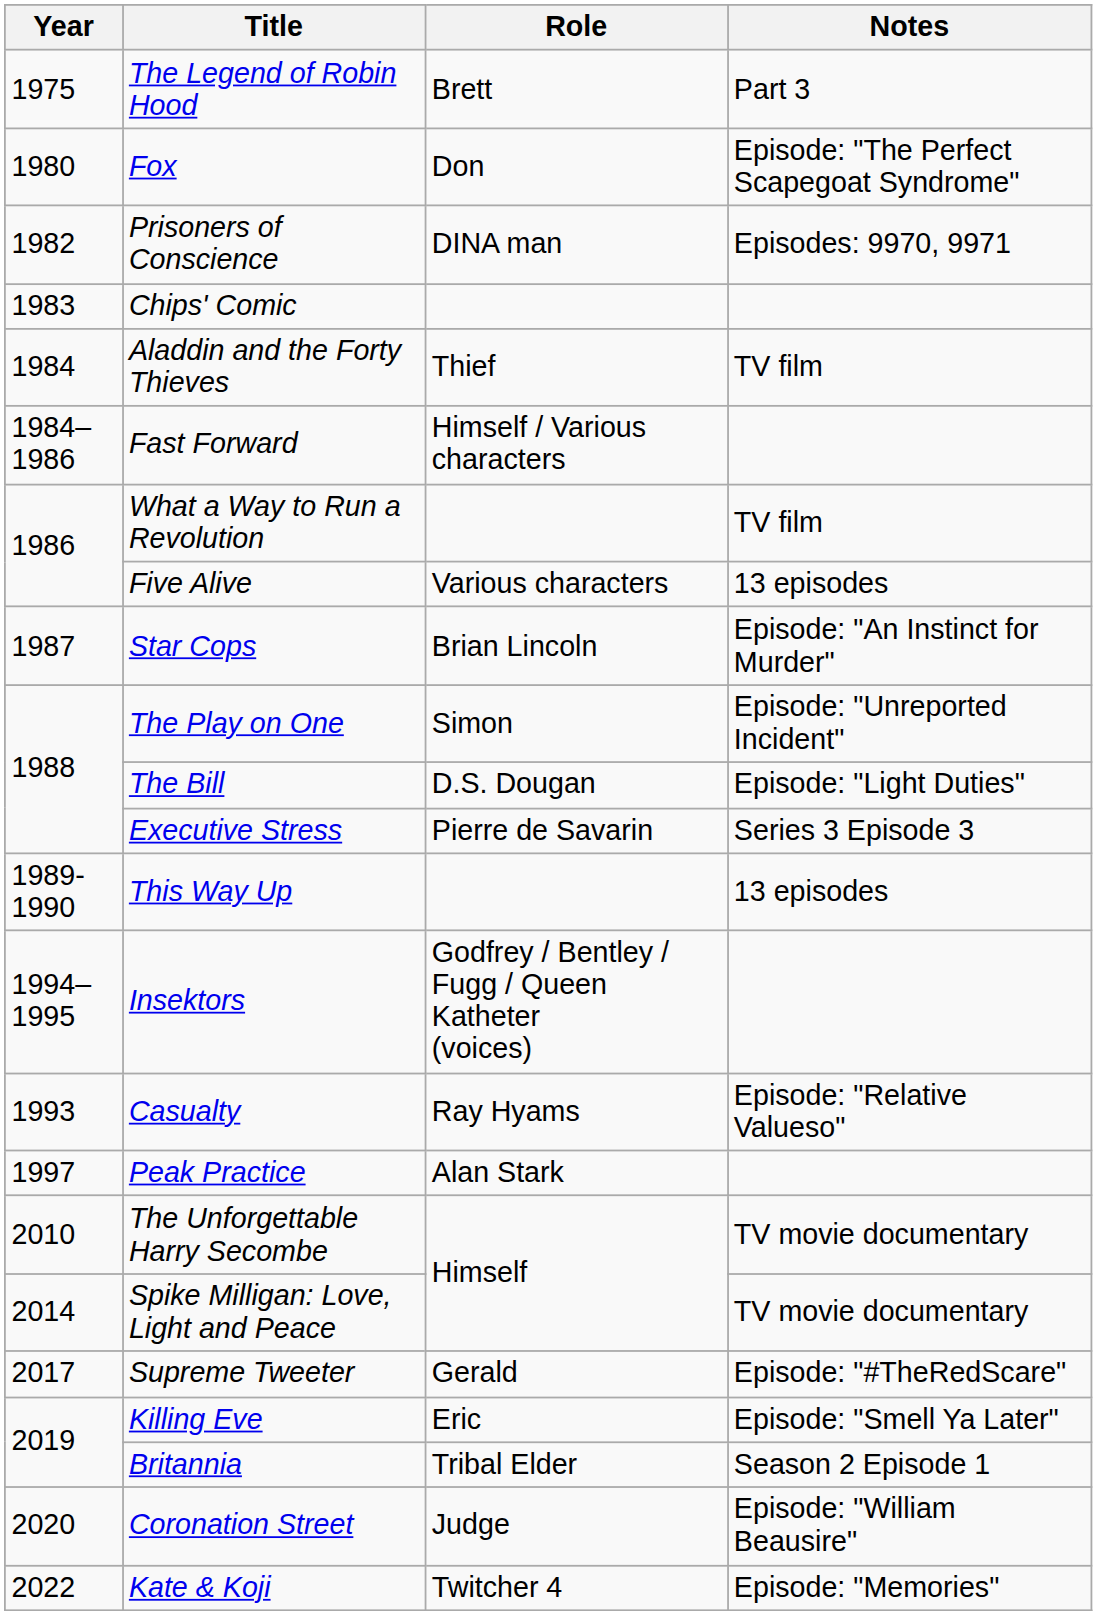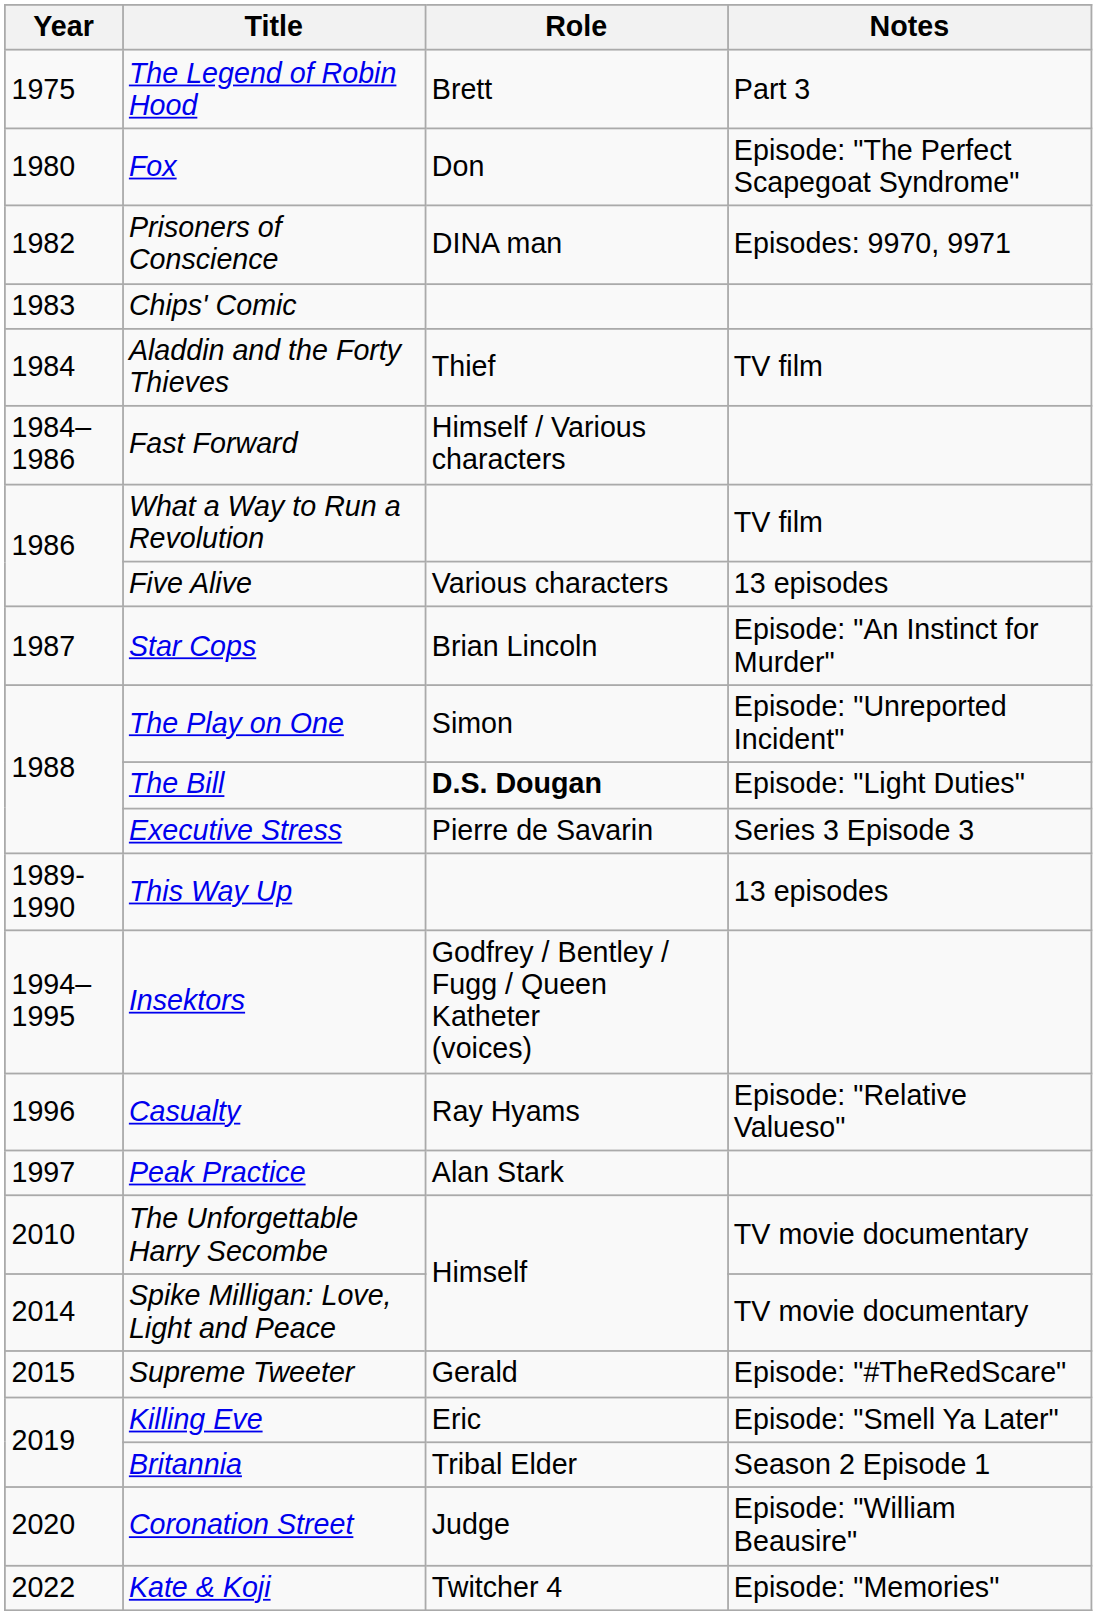The Bill | Role: normal -> bold
Casualty | Year: 1993 -> 1996
Supreme Tweeter | Year: 2017 -> 2015
